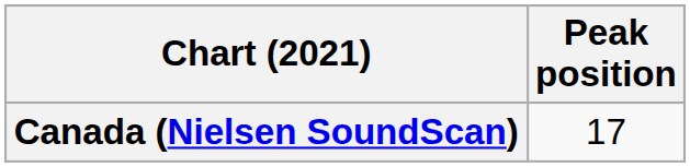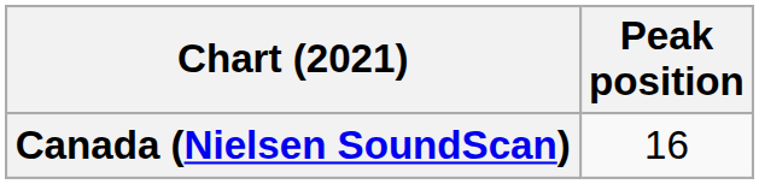Canada (Nielsen SoundScan) | Peak position: 17 -> 16
